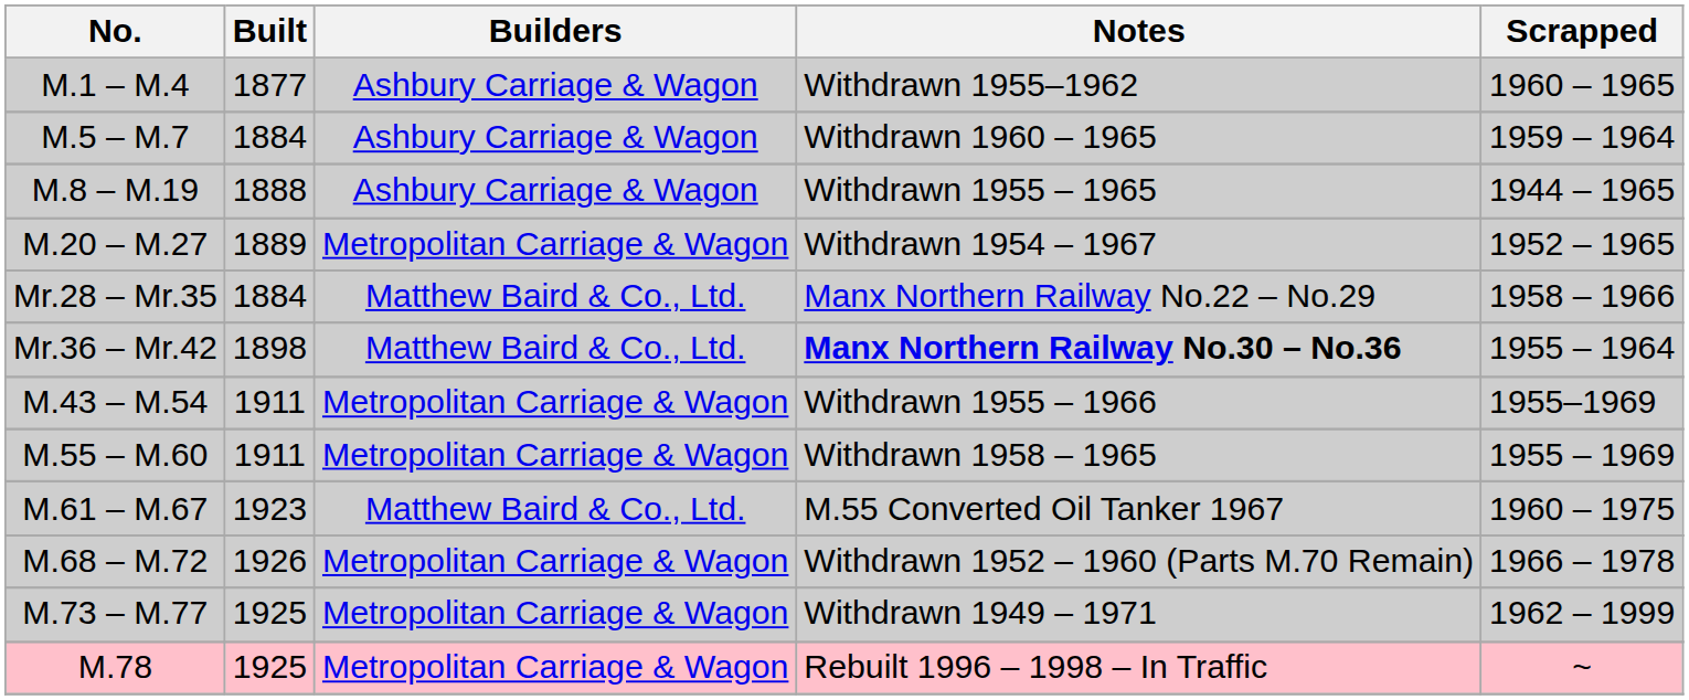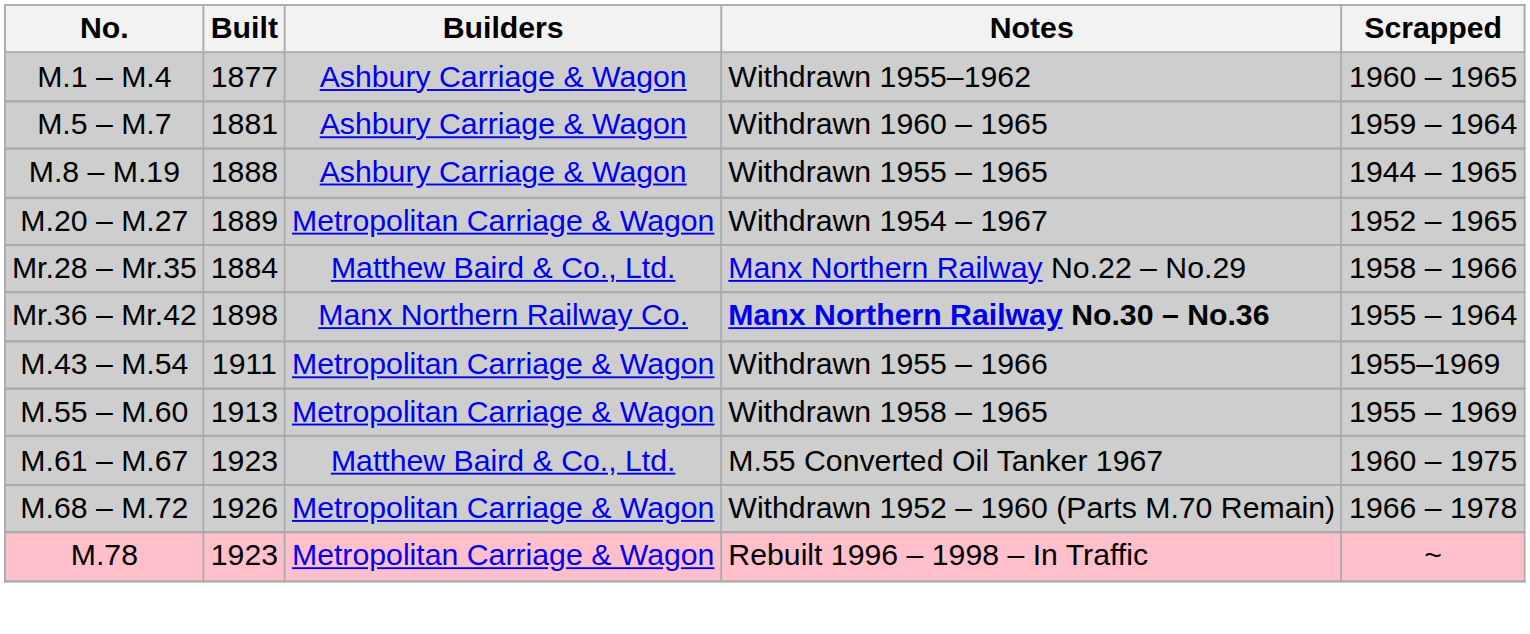M.5 – M.7 | Built: 1884 -> 1881
Mr.36 – Mr.42 | Builders: Matthew Baird & Co., Ltd. -> Manx Northern Railway Co.
M.55 – M.60 | Built: 1911 -> 1913
- row: M.73 – M.77 | 1925 | Metropolitan Carriage & Wagon | Withdrawn 1949 – 1971 | 1962 – 1999
M.78 | Built: 1925 -> 1923
